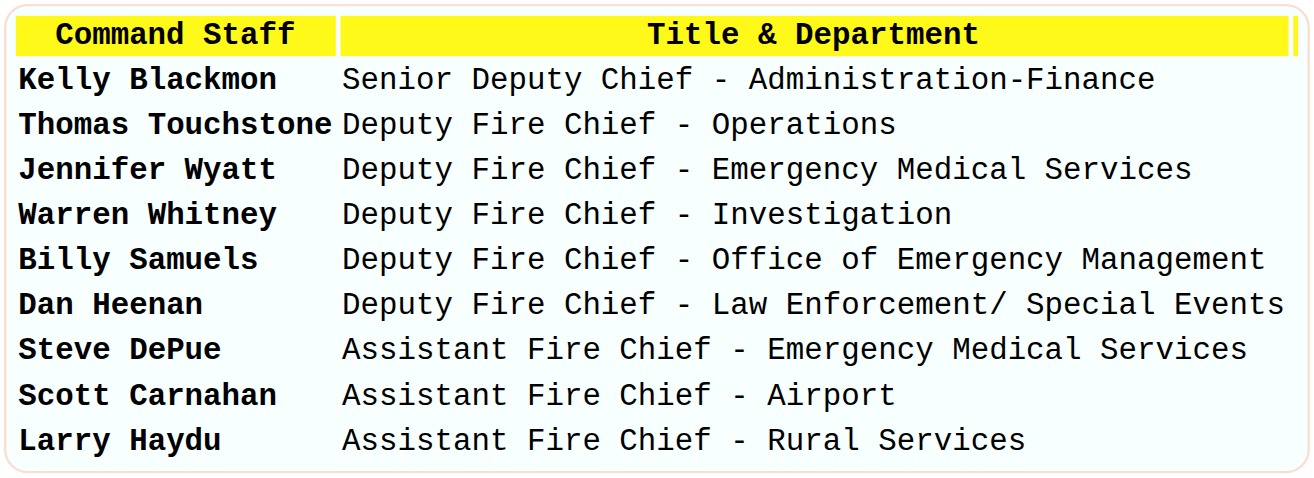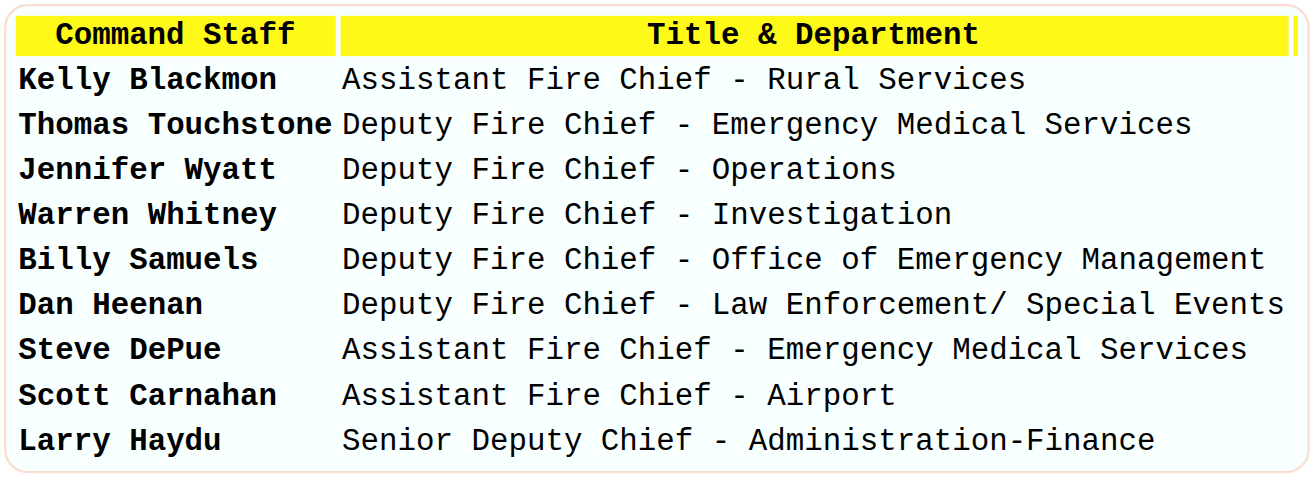Kelly Blackmon | Title & Department: Senior Deputy Chief - Administration-Finance -> Assistant Fire Chief - Rural Services
Thomas Touchstone | Title & Department: Deputy Fire Chief - Operations -> Deputy Fire Chief - Emergency Medical Services
Jennifer Wyatt | Title & Department: Deputy Fire Chief - Emergency Medical Services -> Deputy Fire Chief - Operations
Larry Haydu | Title & Department: Assistant Fire Chief - Rural Services -> Senior Deputy Chief - Administration-Finance
